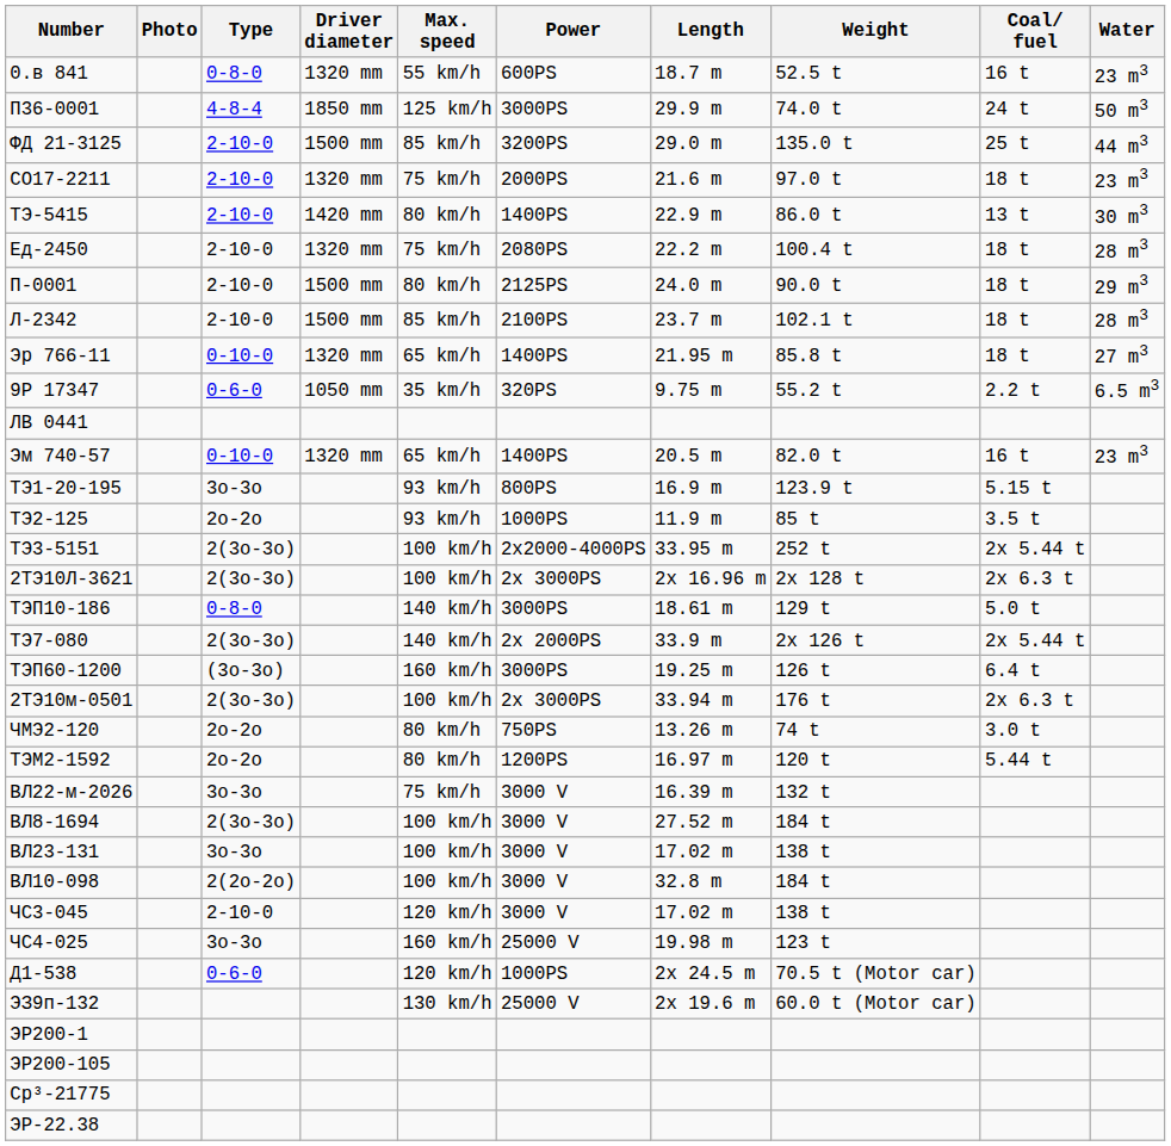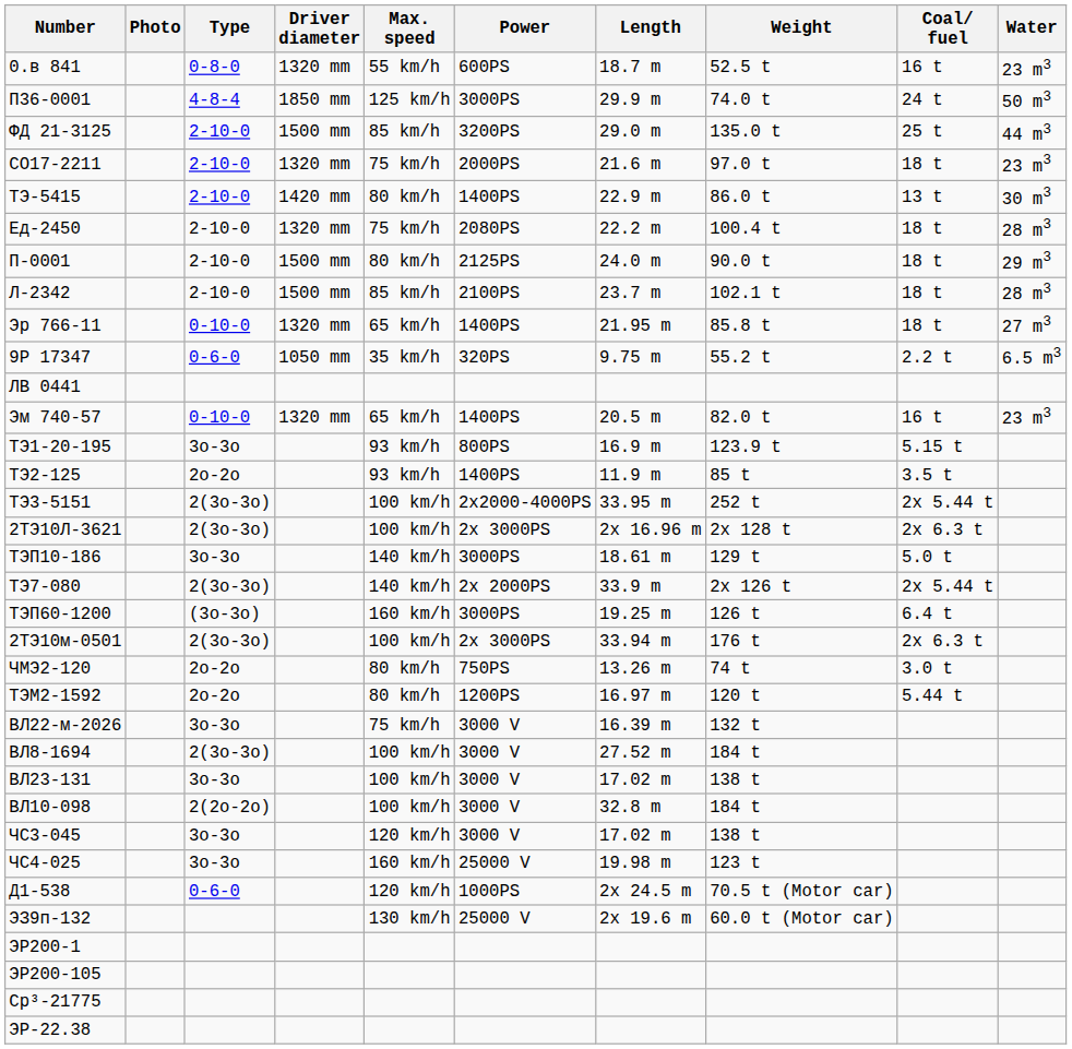ТЭ2-125 | Power: 1000PS -> 1400PS
ТЭП10-186 | Type: 0-8-0 -> 3o-3o
ЧС3-045 | Type: 2-10-0 -> 3o-3o
